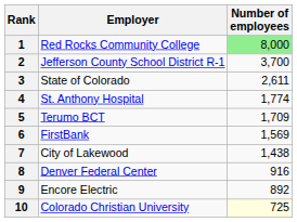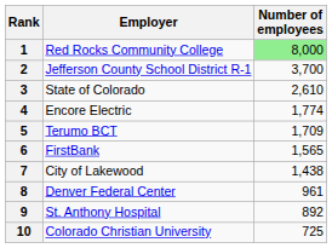3 | Number of employees: 2,611 -> 2,610
4 | Employer: St. Anthony Hospital -> Encore Electric
6 | Number of employees: 1,569 -> 1,565
8 | Number of employees: 916 -> 961
9 | Employer: Encore Electric -> St. Anthony Hospital
10 | Number of employees: lightyellow background -> no background
